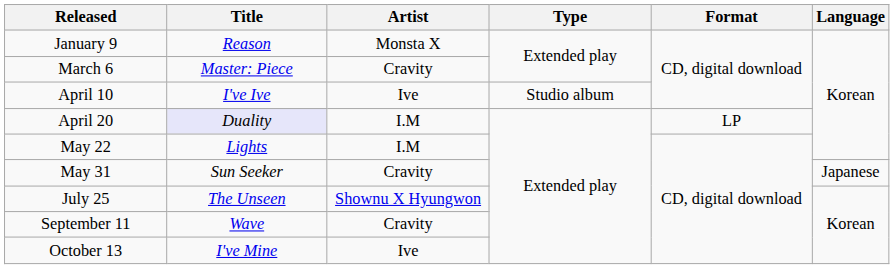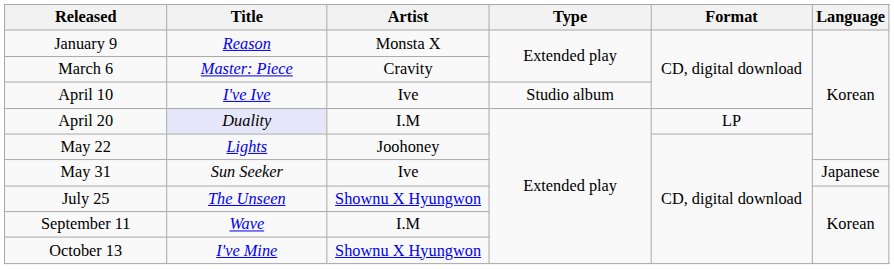May 22 | Artist: I.M -> Joohoney
May 31 | Artist: Cravity -> Ive
September 11 | Artist: Cravity -> I.M
October 13 | Artist: Ive -> Shownu X Hyungwon
